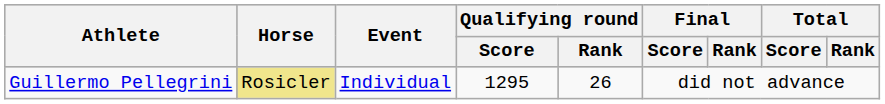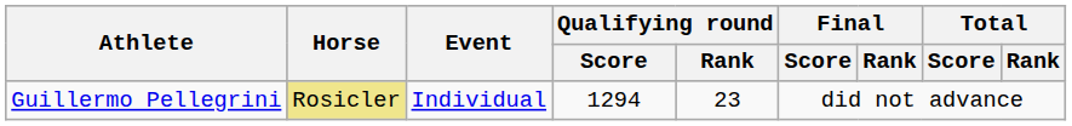Guillermo Pellegrini | Qualifying round / Score: 1295 -> 1294
Guillermo Pellegrini | Qualifying round / Rank: 26 -> 23
